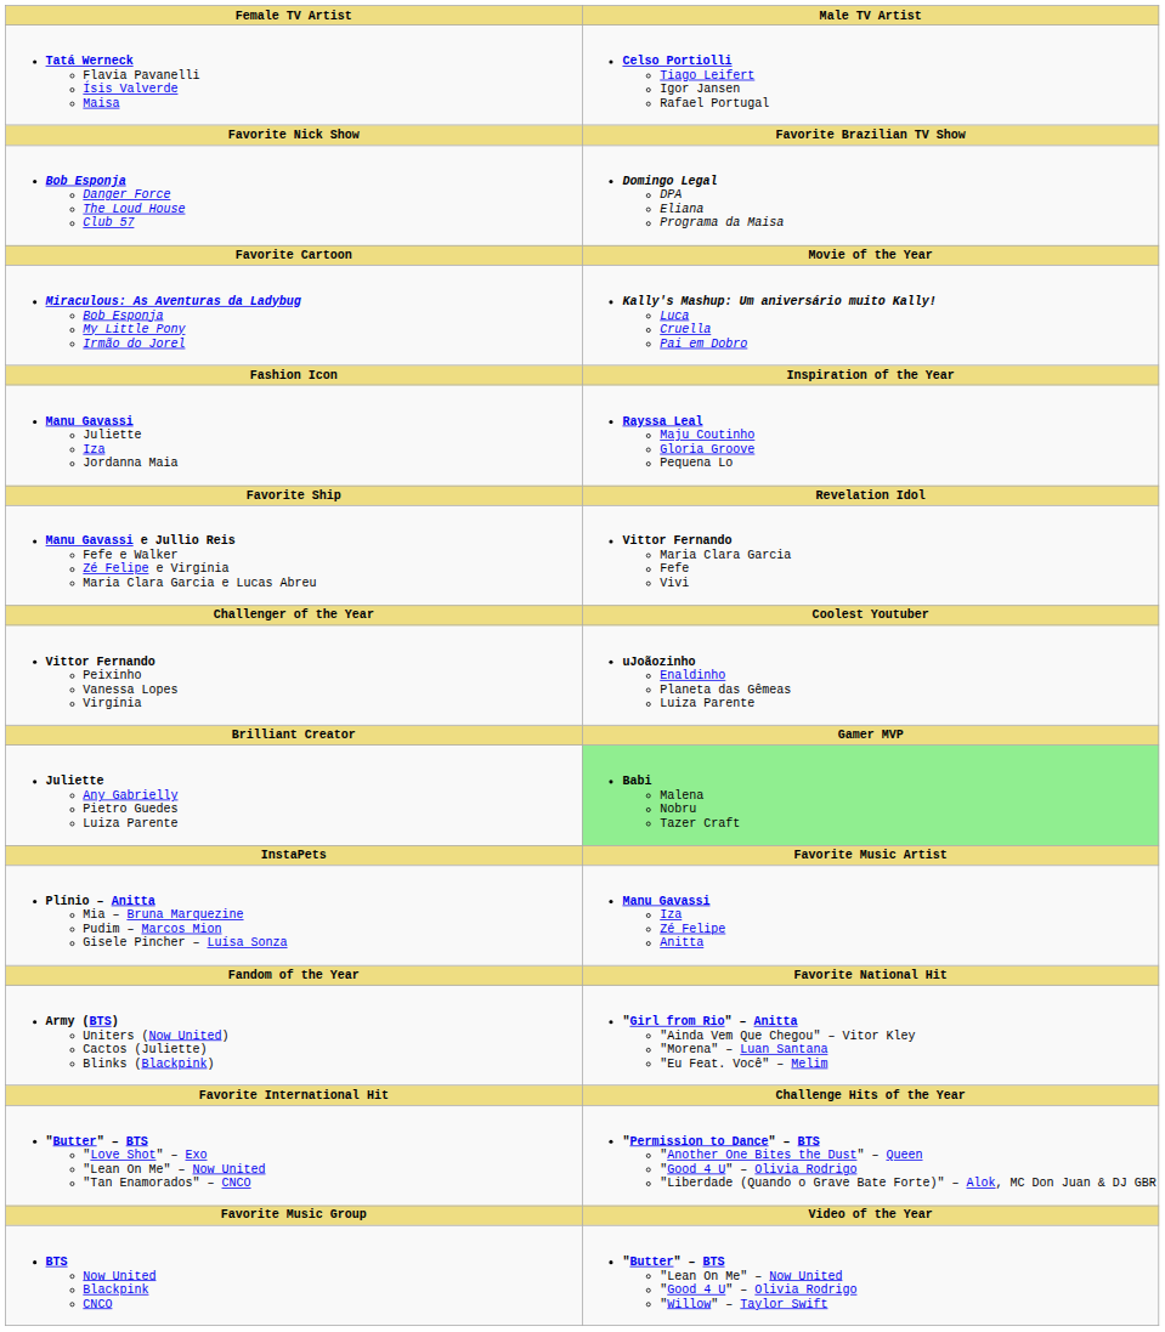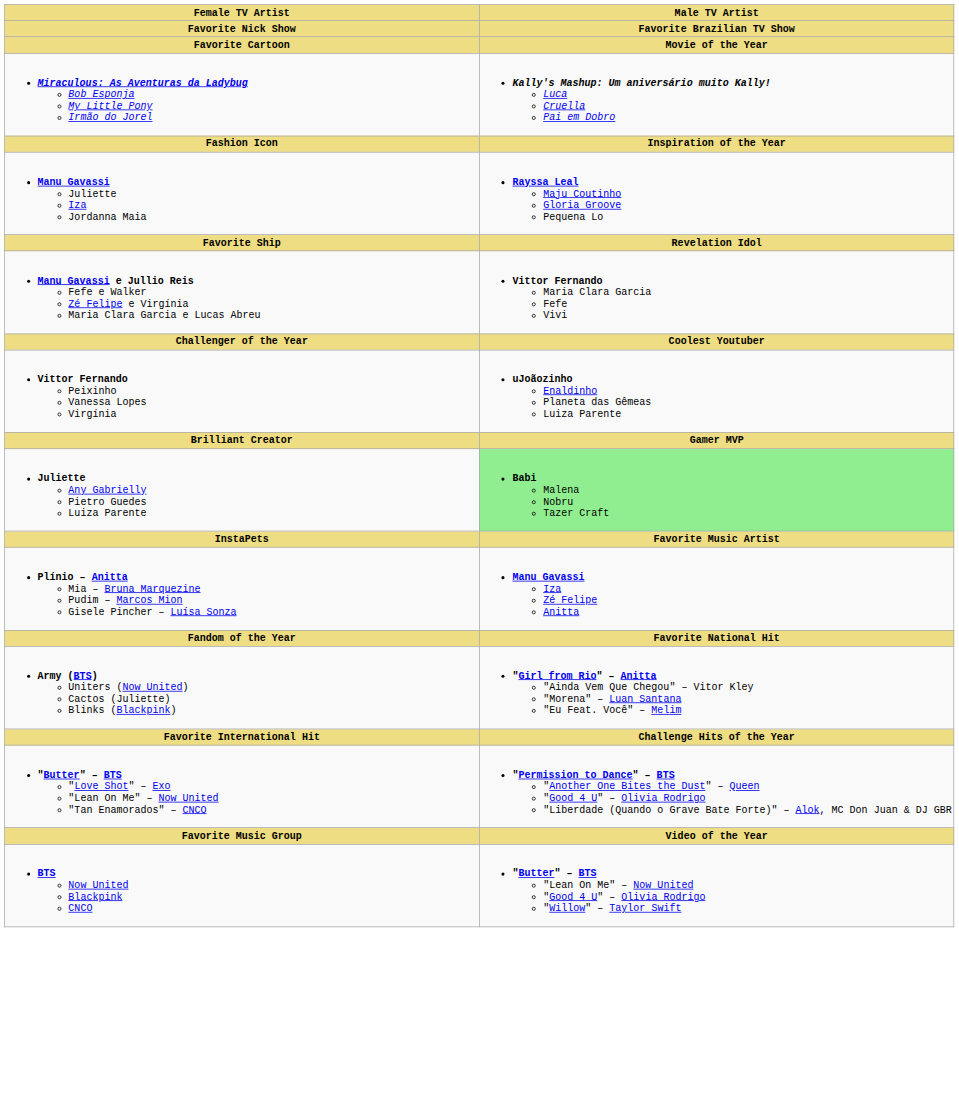- row: Tatá Werneck Flavia Pavanelli Ísis Valverde Maisa | Celso Portiolli Tiago Leifert Igor Jansen Rafael Portugal
- row: Bob Esponja Danger Force The Loud House Club 57 | Domingo Legal DPA Eliana Programa da Maisa
